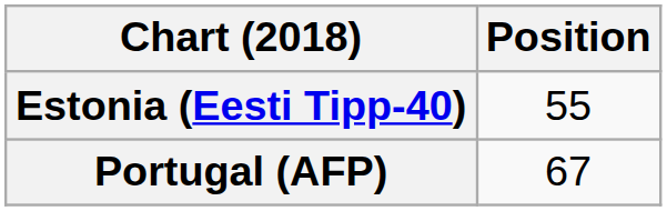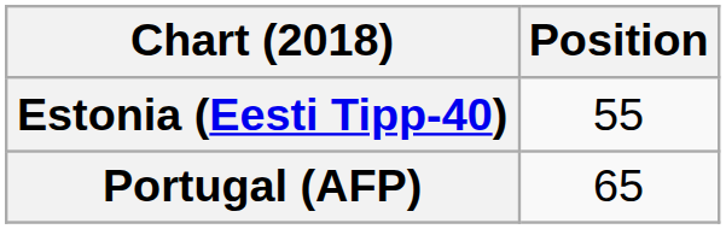Portugal (AFP) | Position: 67 -> 65
